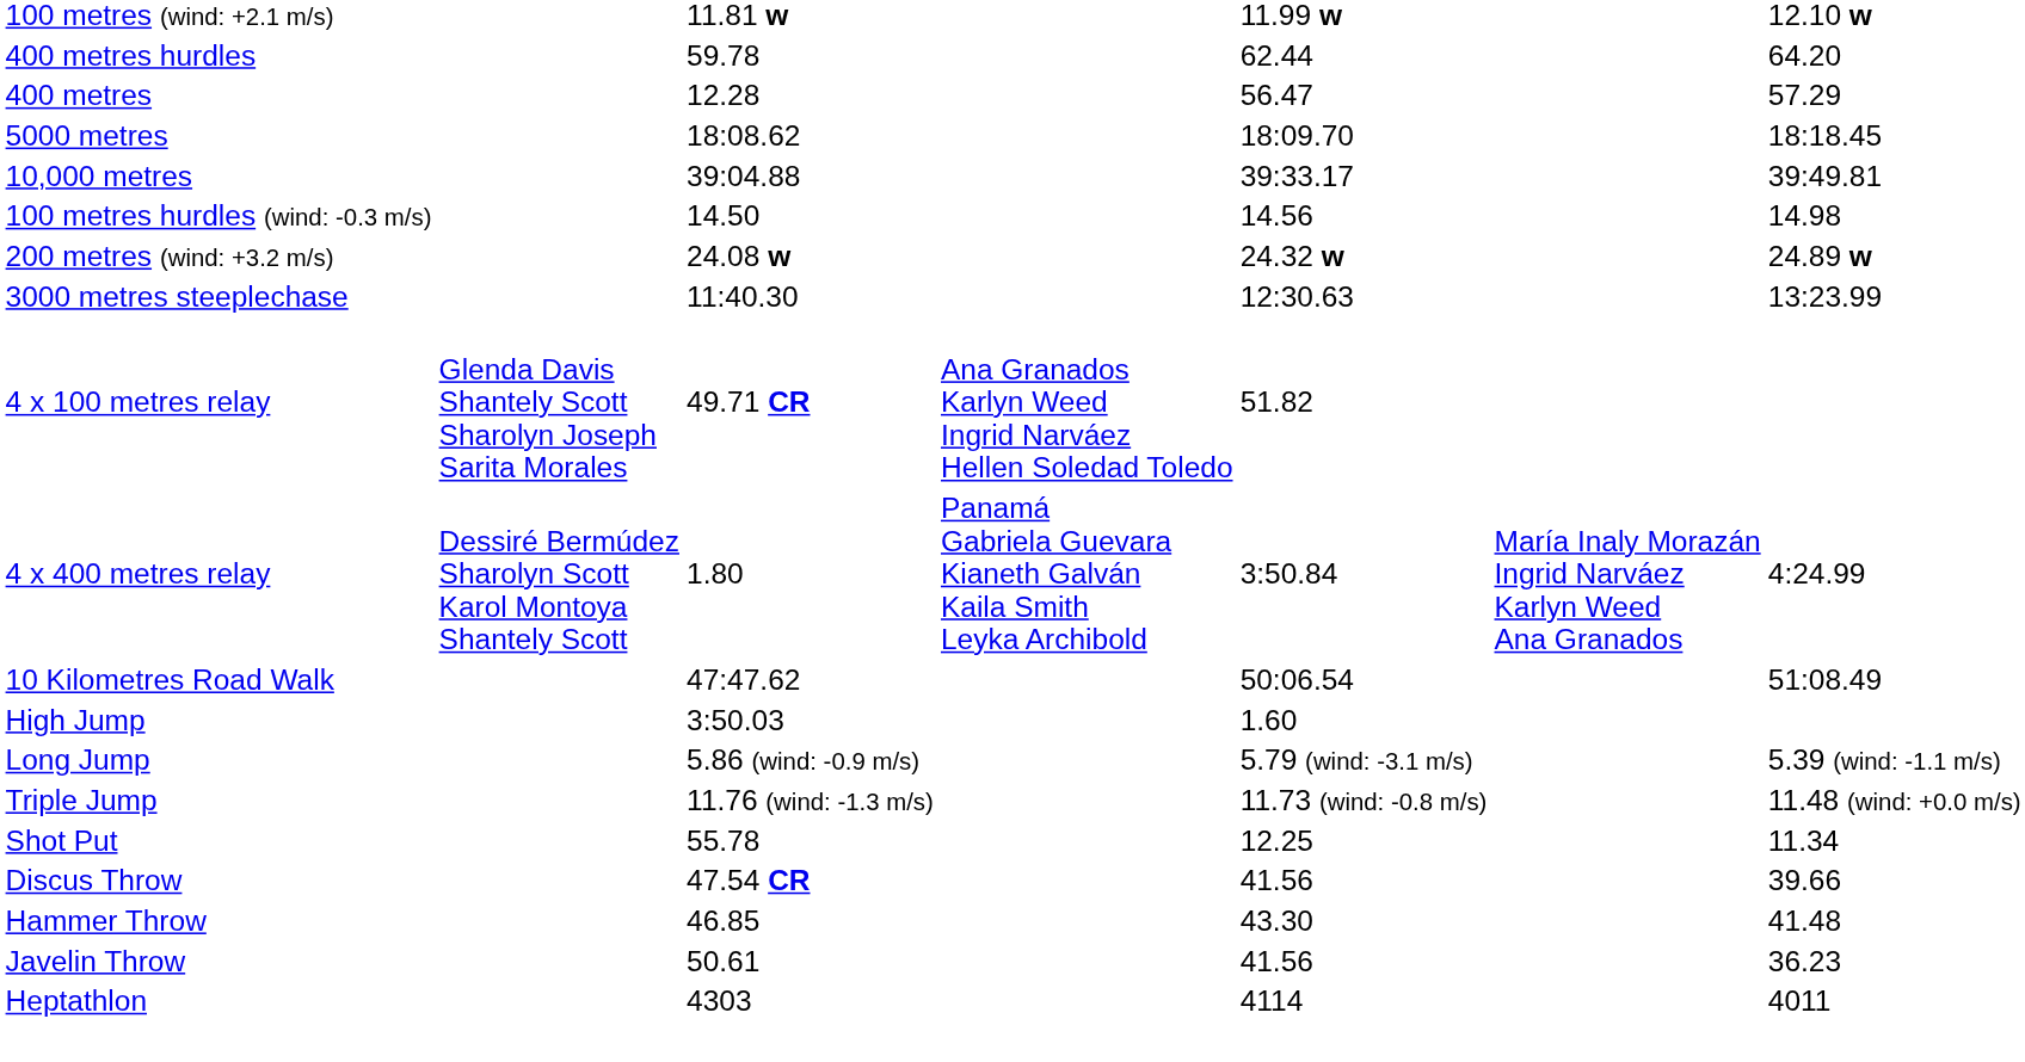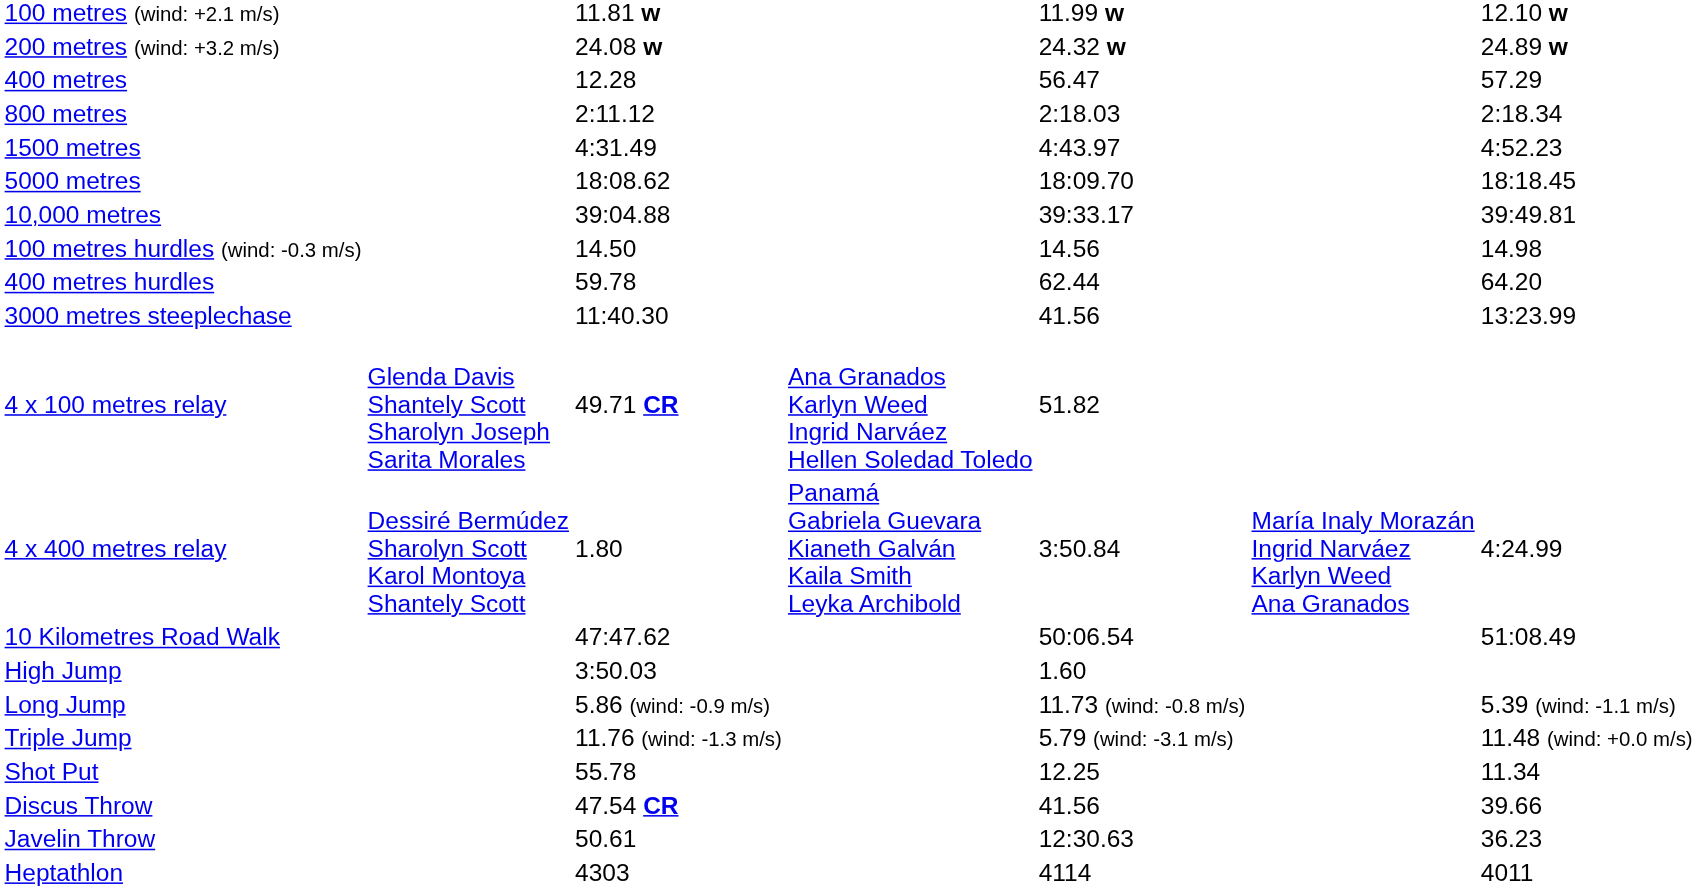rows swapped: 200 metres (wind: +3.2 m/s) <-> 400 metres hurdles
+ row: 800 metres | 2:11.12 | 2:18.03 | 2:18.34
+ row: 1500 metres | 4:31.49 | 4:43.97 | 4:52.23
3000 metres steeplechase | column 5: 12:30.63 -> 41.56
Long Jump | column 5: 5.79 (wind: -3.1 m/s) -> 11.73 (wind: -0.8 m/s)
Triple Jump | column 5: 11.73 (wind: -0.8 m/s) -> 5.79 (wind: -3.1 m/s)
- row: Hammer Throw | 46.85 | 43.30 | 41.48
Javelin Throw | column 5: 41.56 -> 12:30.63
